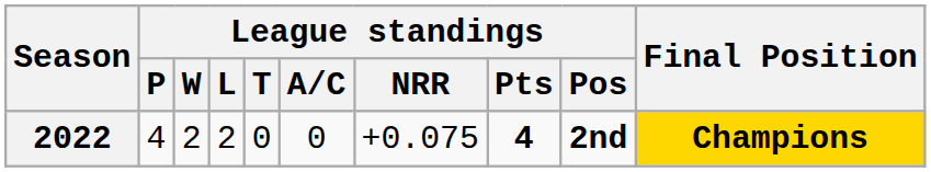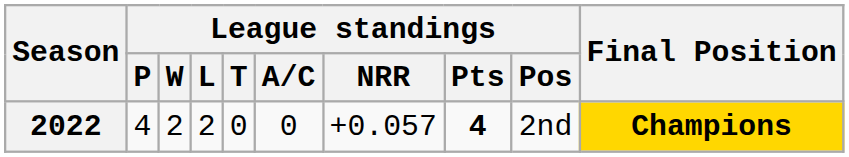2022 | League standings / NRR: +0.075 -> +0.057
2022 | League standings / Pos: bold -> normal
